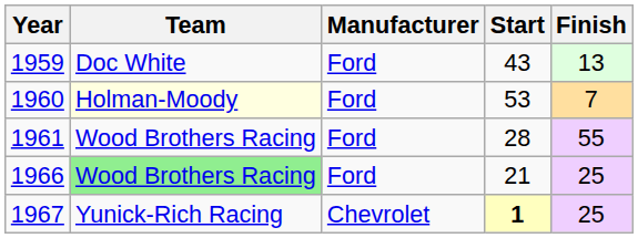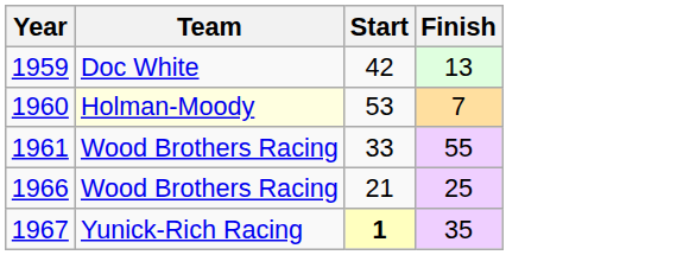- column: Manufacturer | Ford | Ford | Ford | Ford | Chevrolet
1959 | Start: 43 -> 42
1961 | Start: 28 -> 33
1966 | Team: lightgreen background -> no background
1967 | Finish: 25 -> 35
